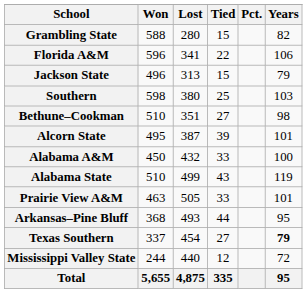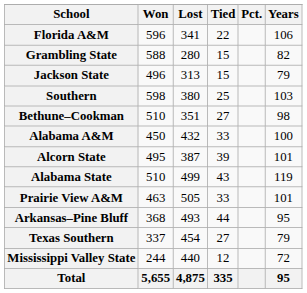rows swapped: Grambling State <-> Florida A&M
rows swapped: Alcorn State <-> Alabama A&M
Texas Southern | Years: bold -> normal
